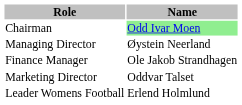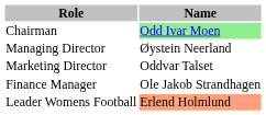rows swapped: Finance Manager <-> Marketing Director
Leader Womens Football | Name: no background -> lightsalmon background
